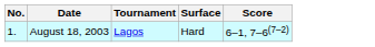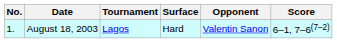+ column: Opponent | Valentin Sanon
